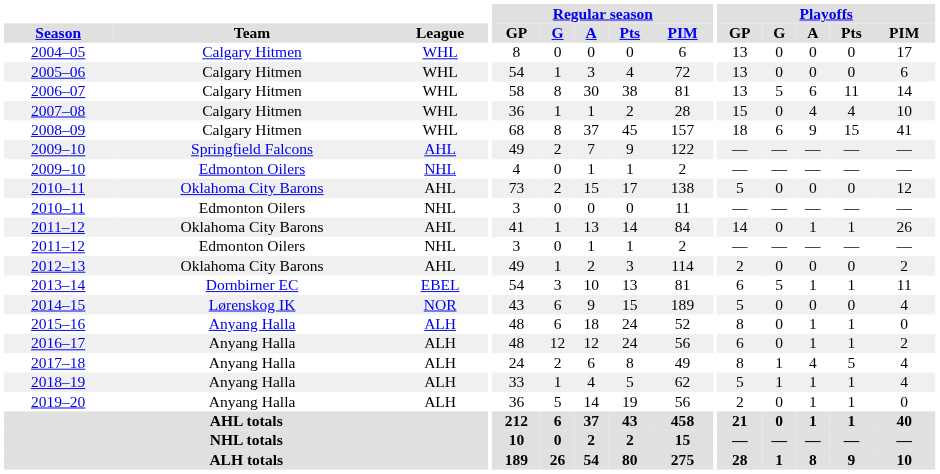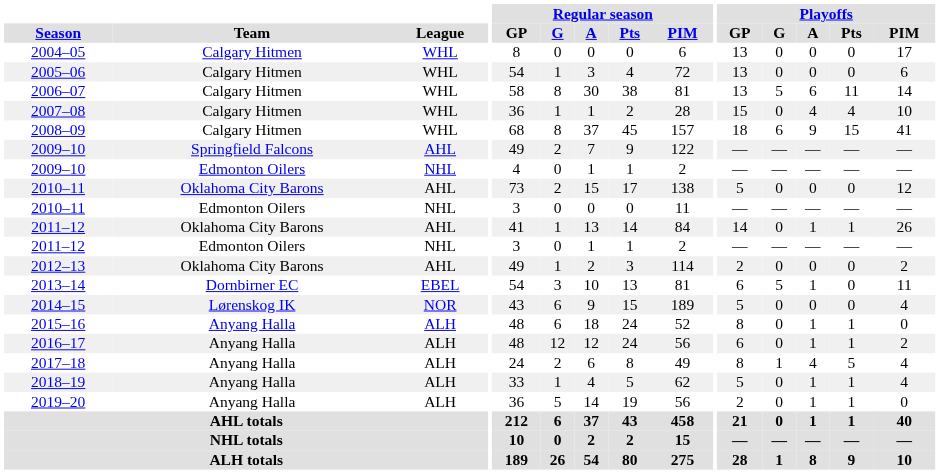2013–14 | Playoffs / Pts: 1 -> 0
2018–19 | Playoffs / G: 1 -> 0
